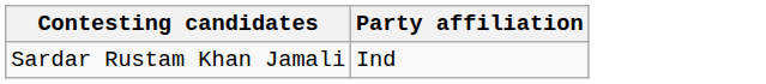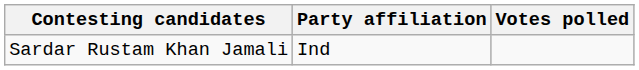+ column: Votes polled
